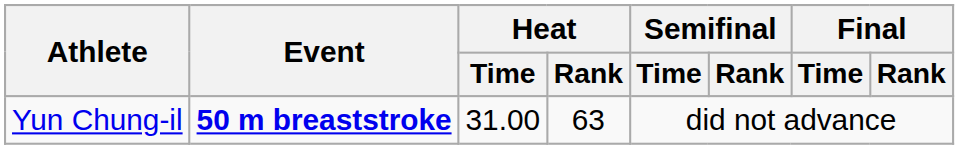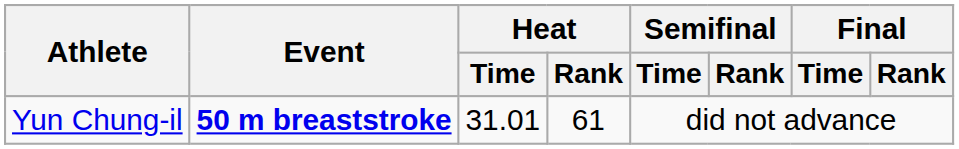Yun Chung-il | Heat / Time: 31.00 -> 31.01
Yun Chung-il | Heat / Rank: 63 -> 61
